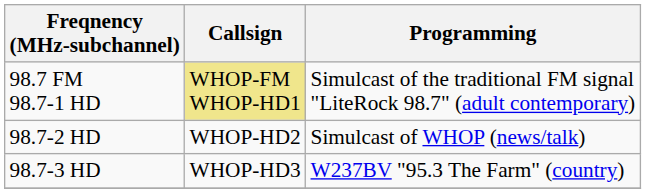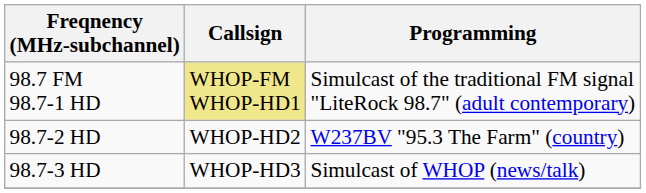98.7-2 HD | Programming: Simulcast of WHOP (news/talk) -> W237BV "95.3 The Farm" (country)
98.7-3 HD | Programming: W237BV "95.3 The Farm" (country) -> Simulcast of WHOP (news/talk)
